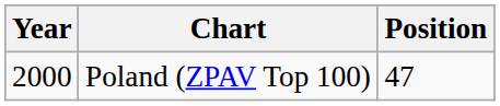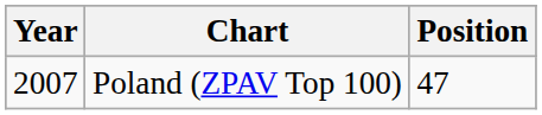Poland (ZPAV Top 100) | Year: 2000 -> 2007
